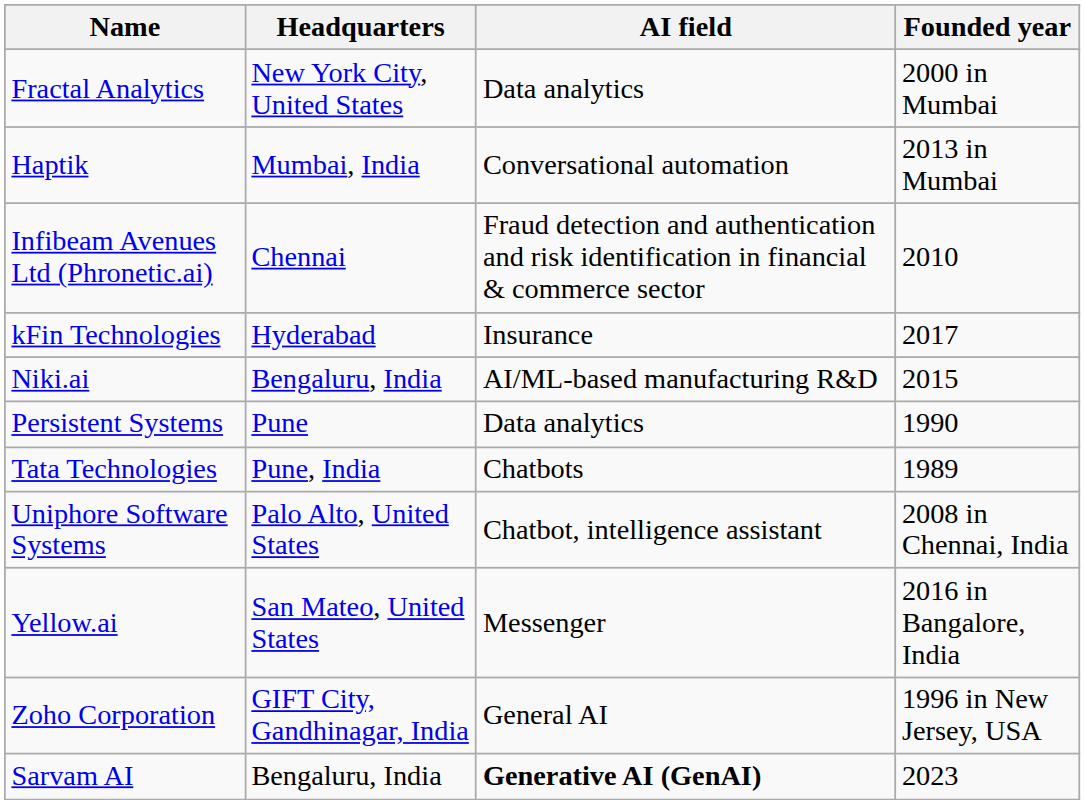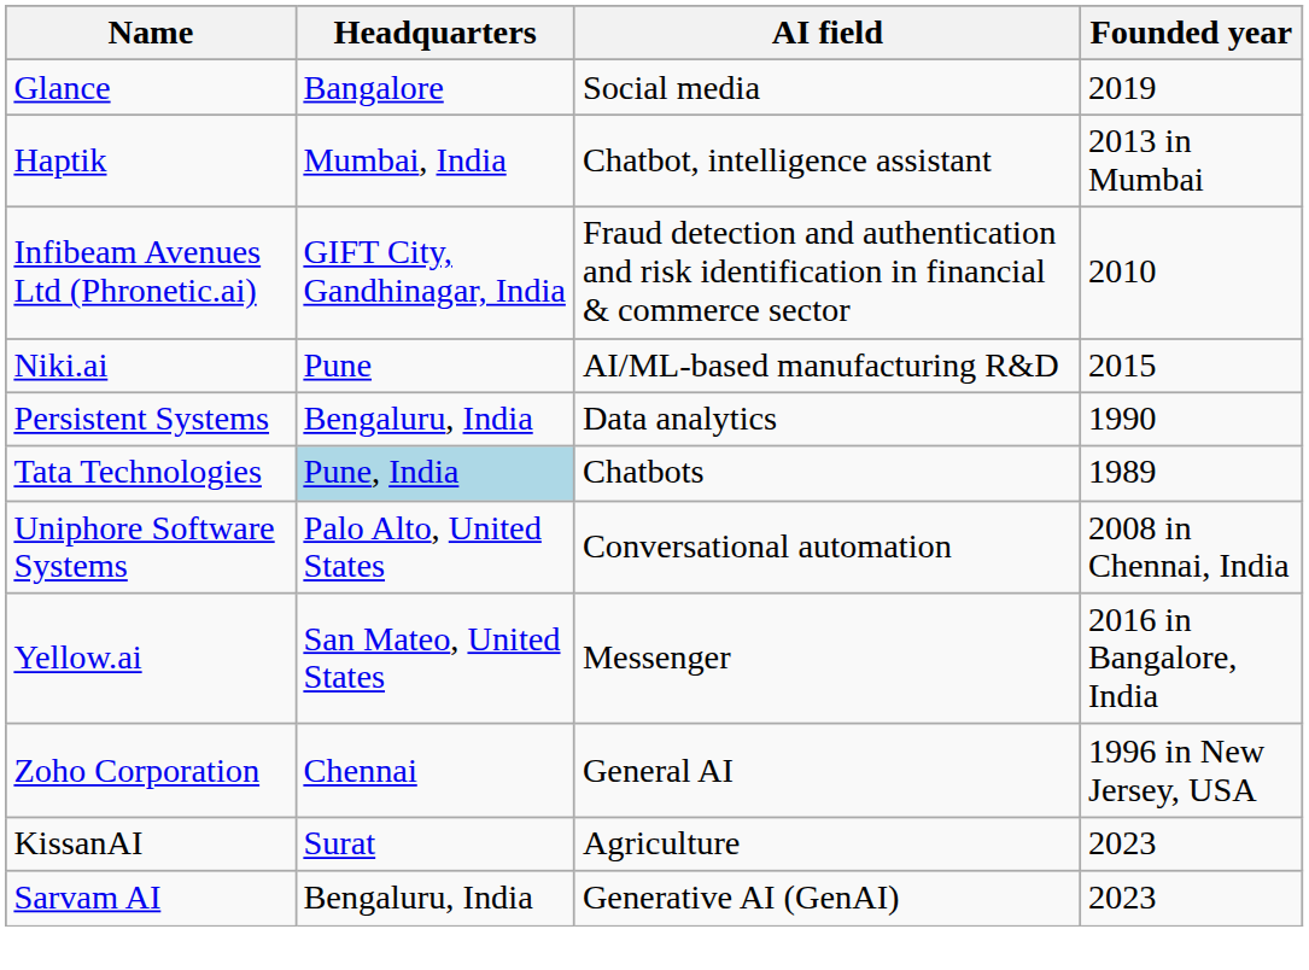- row: Fractal Analytics | New York City, United States | Data analytics | 2000 in Mumbai
+ row: Glance | Bangalore | Social media | 2019
Haptik | AI field: Conversational automation -> Chatbot, intelligence assistant
Infibeam Avenues Ltd (Phronetic.ai) | Headquarters: Chennai -> GIFT City, Gandhinagar, India
- row: kFin Technologies | Hyderabad | Insurance | 2017
Niki.ai | Headquarters: Bengaluru, India -> Pune
Persistent Systems | Headquarters: Pune -> Bengaluru, India
Tata Technologies | Headquarters: no background -> lightblue background
Uniphore Software Systems | AI field: Chatbot, intelligence assistant -> Conversational automation
Zoho Corporation | Headquarters: GIFT City, Gandhinagar, India -> Chennai
+ row: KissanAI | Surat | Agriculture | 2023
Sarvam AI | AI field: bold -> normal
